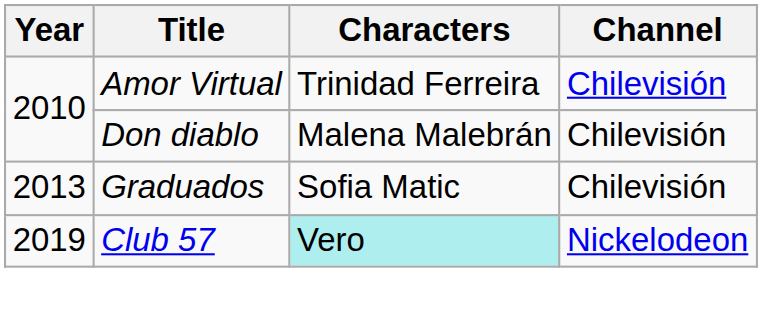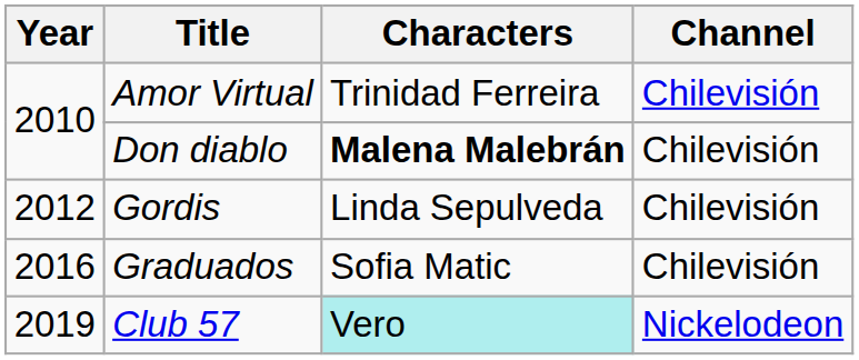Don diablo | Characters: normal -> bold
+ row: 2012 | Gordis | Linda Sepulveda | Chilevisión
Graduados | Year: 2013 -> 2016
